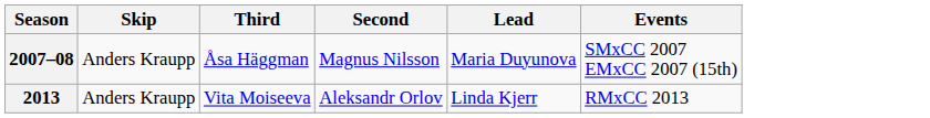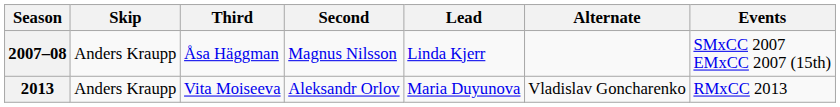+ column: Alternate | Vladislav Goncharenko
2007–08 | Lead: Maria Duyunova -> Linda Kjerr
2013 | Lead: Linda Kjerr -> Maria Duyunova
